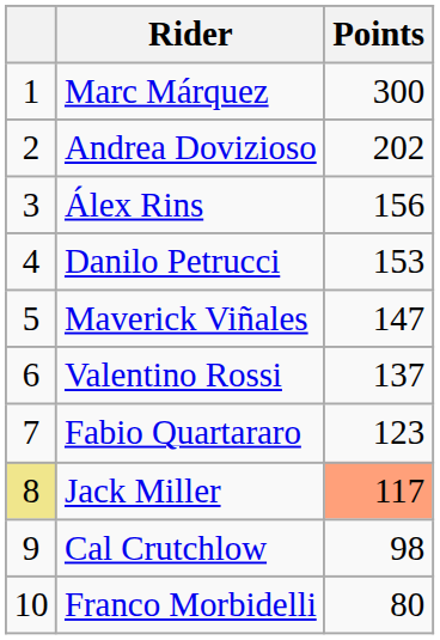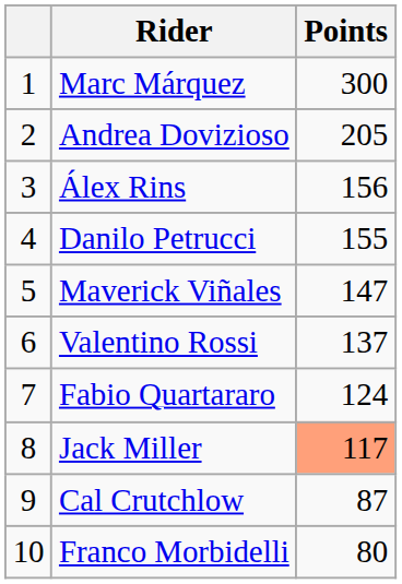Andrea Dovizioso | Points: 202 -> 205
Danilo Petrucci | Points: 153 -> 155
Fabio Quartararo | Points: 123 -> 124
Jack Miller | column 1: khaki background -> no background
Cal Crutchlow | Points: 98 -> 87
